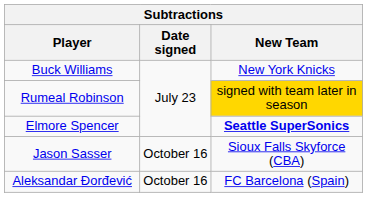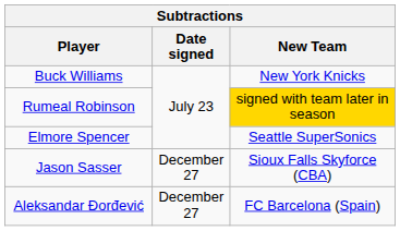Elmore Spencer | New Team: bold -> normal
Jason Sasser | Date signed: October 16 -> December 27
Aleksandar Đorđević | Date signed: October 16 -> December 27
